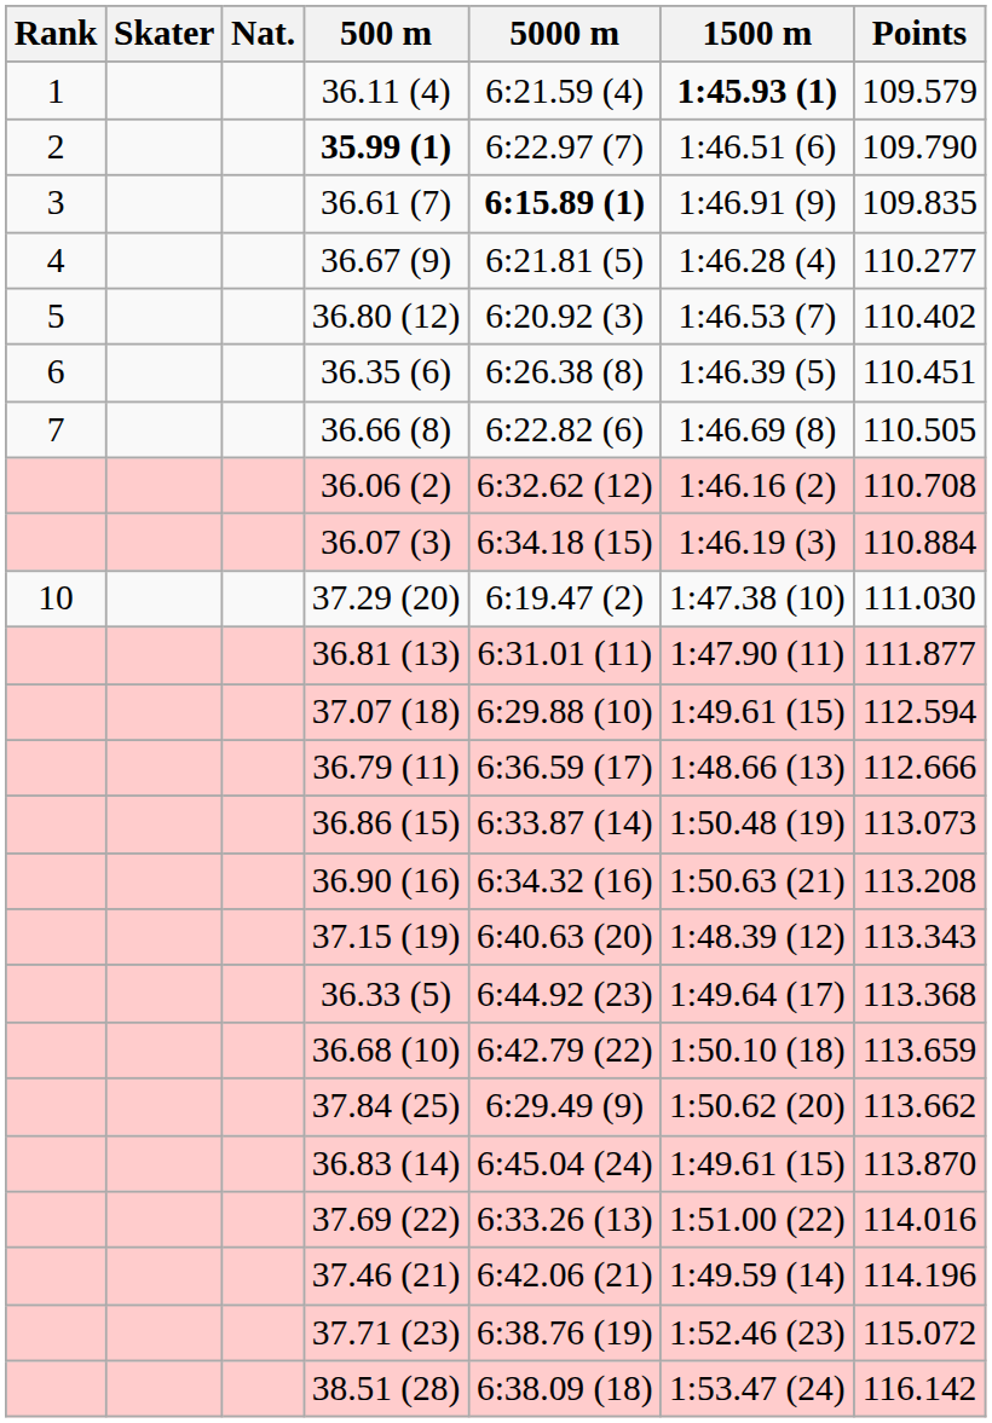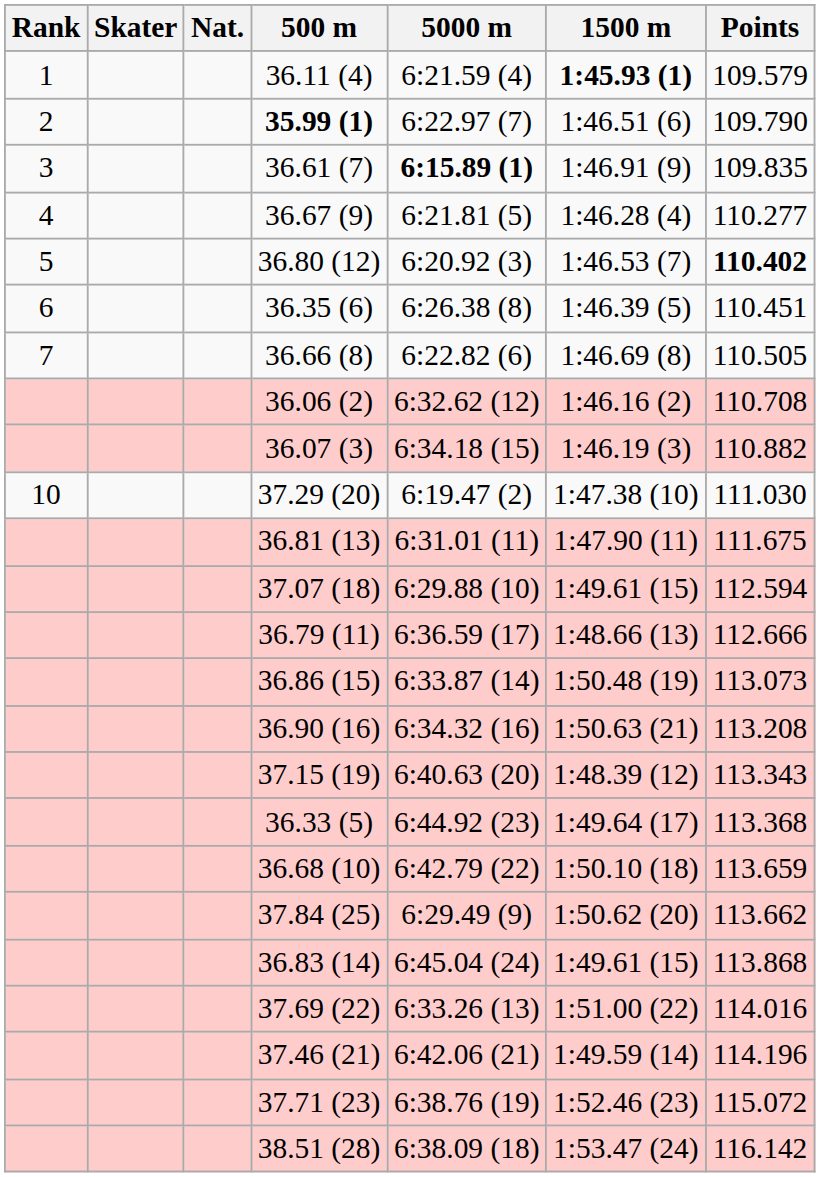36.80 (12) | Points: normal -> bold
36.07 (3) | Points: 110.884 -> 110.882
36.81 (13) | Points: 111.877 -> 111.675
36.83 (14) | Points: 113.870 -> 113.868
